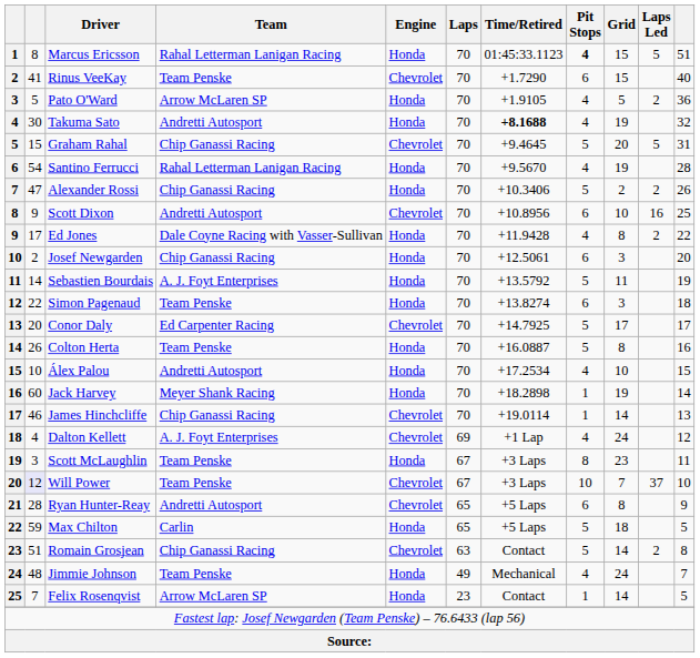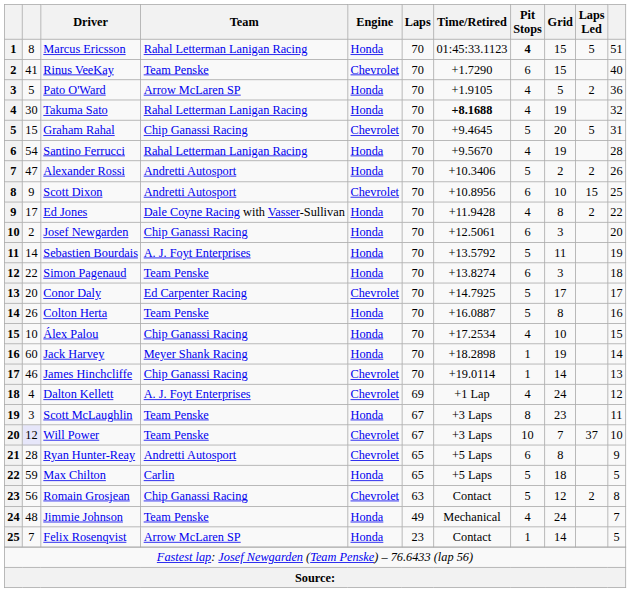Takuma Sato | Team: Andretti Autosport -> Rahal Letterman Lanigan Racing
Alexander Rossi | Team: Chip Ganassi Racing -> Andretti Autosport
Scott Dixon | Laps Led: 16 -> 15
Álex Palou | Team: Andretti Autosport -> Chip Ganassi Racing
Romain Grosjean | column 2: 51 -> 56
Romain Grosjean | Grid: 14 -> 12
